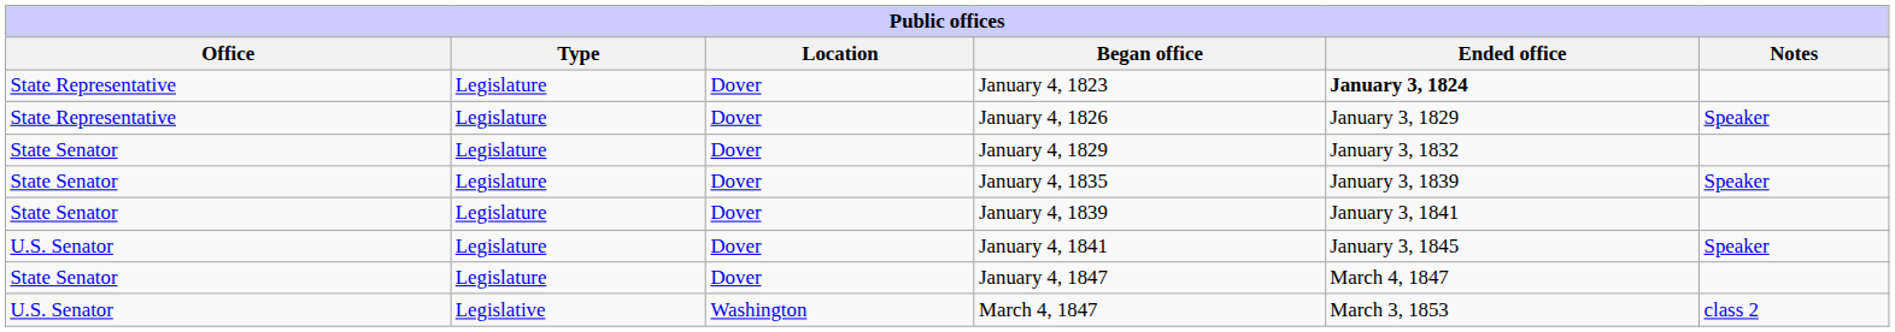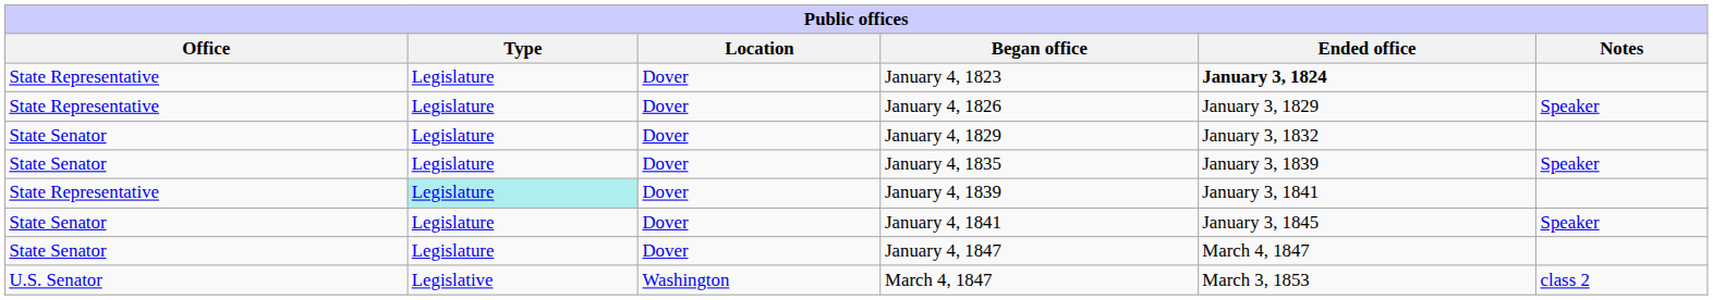January 4, 1839 | Office: State Senator -> State Representative
January 4, 1839 | Type: no background -> paleturquoise background
January 4, 1841 | Office: U.S. Senator -> State Senator
